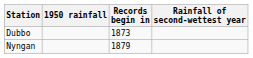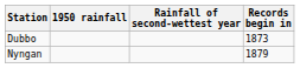columns swapped: Rainfall of second-wettest year <-> Records begin in
